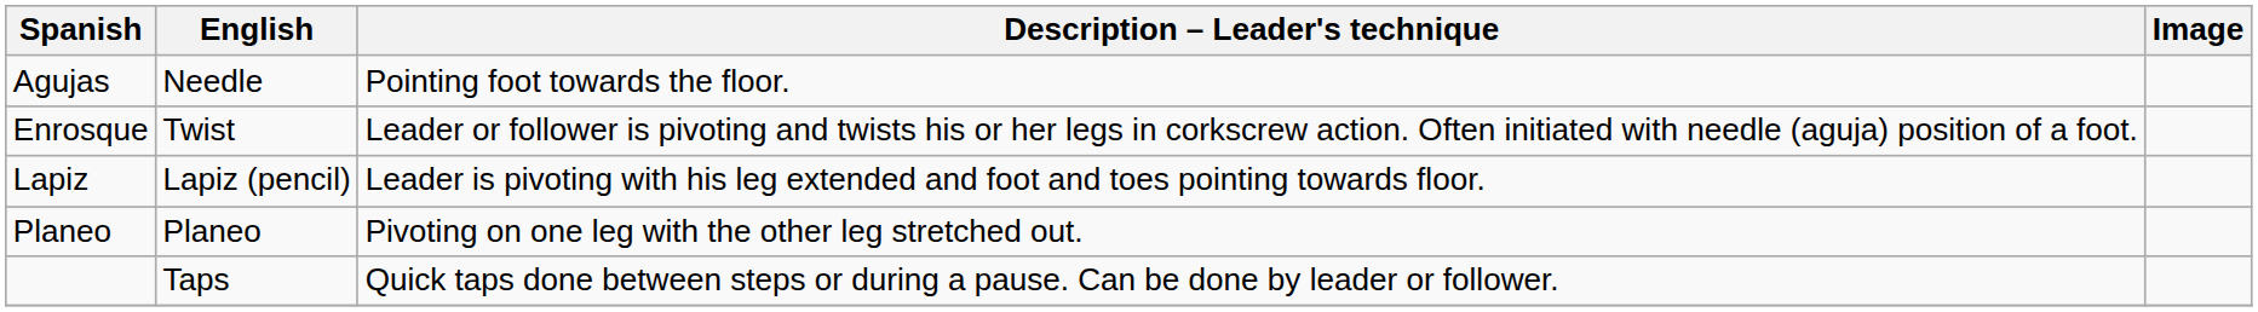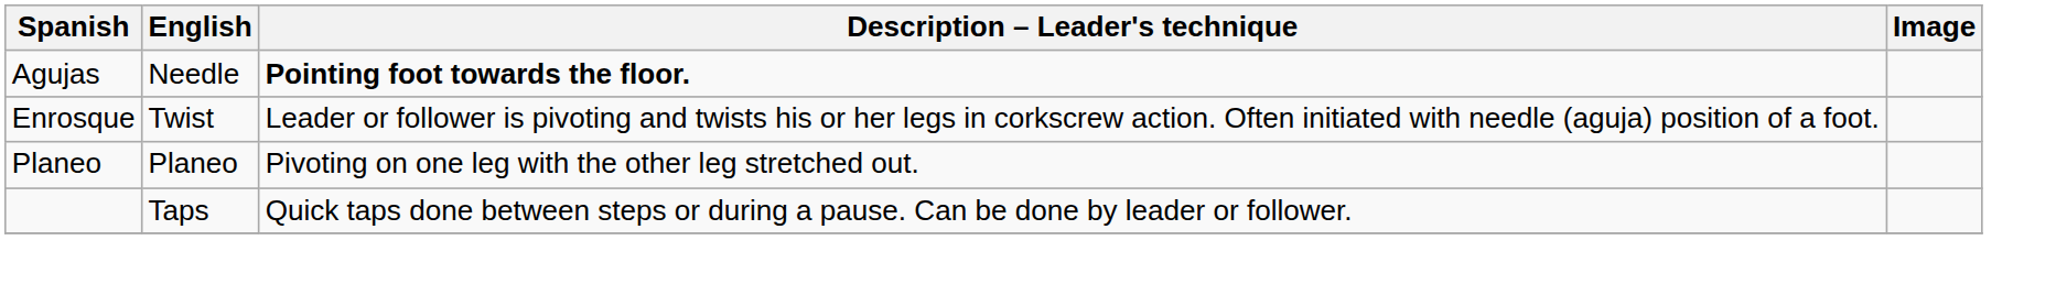Agujas | Description – Leader's technique: normal -> bold
- row: Lapiz | Lapiz (pencil) | Leader is pivoting with his leg extended and foot and toes pointing towards floor.
